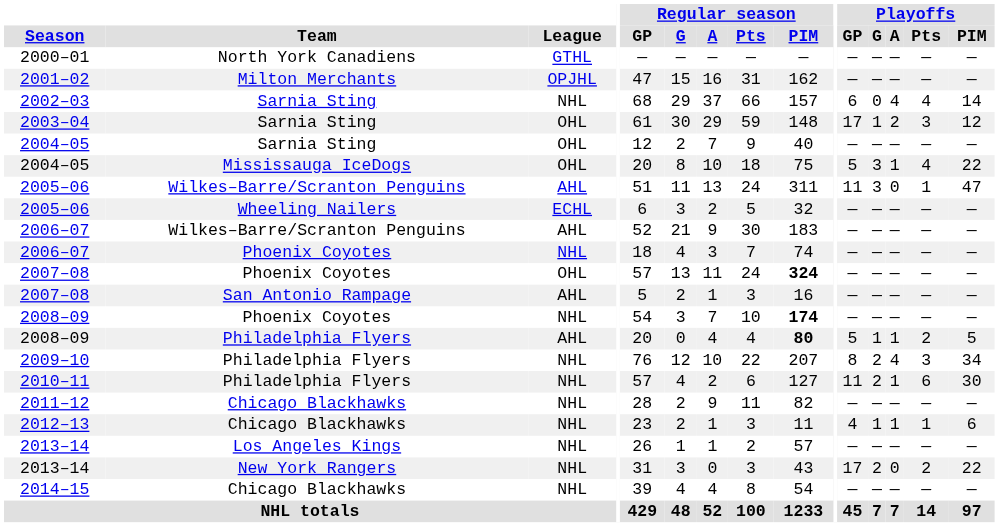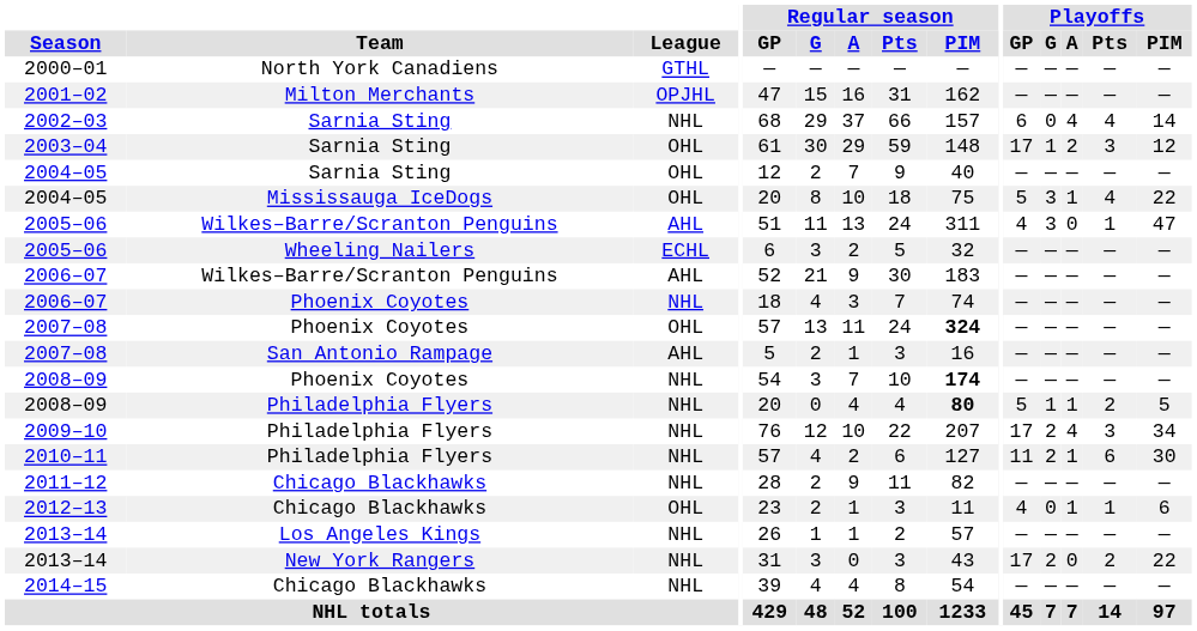2005–06 / Wilkes–Barre/Scranton Penguins | Playoffs / GP: 11 -> 4
2008–09 / Philadelphia Flyers | League: AHL -> NHL
2009–10 | Playoffs / GP: 8 -> 17
2012–13 | League: NHL -> OHL
2012–13 | Playoffs / G: 1 -> 0
